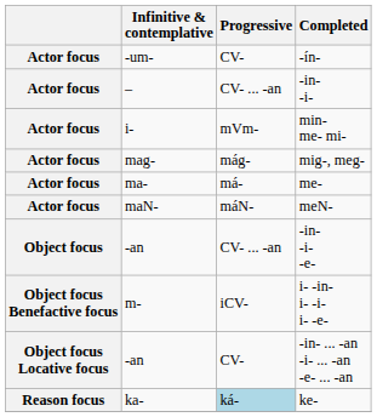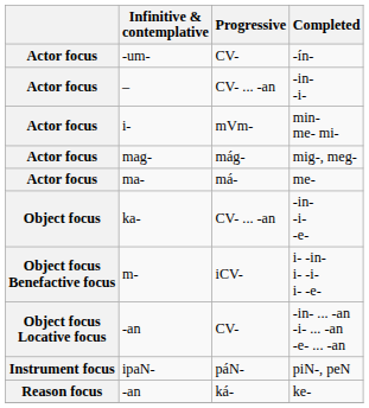- row: Actor focus | maN- | máN- | meN-
-in- -i- -e- | Infinitive & contemplative: -an -> ka-
+ row: Instrument focus | ipaN- | páN- | piN-, peN
ke- | Infinitive & contemplative: ka- -> -an
ke- | Progressive: lightblue background -> no background
